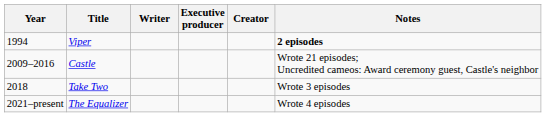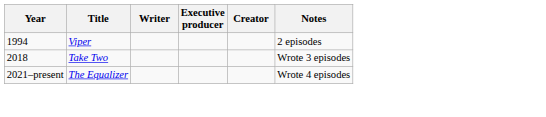Viper | Notes: bold -> normal
- row: 2009–2016 | Castle | Wrote 21 episodes; Uncredited cameos: Award ceremony guest, Castle's neighbor
